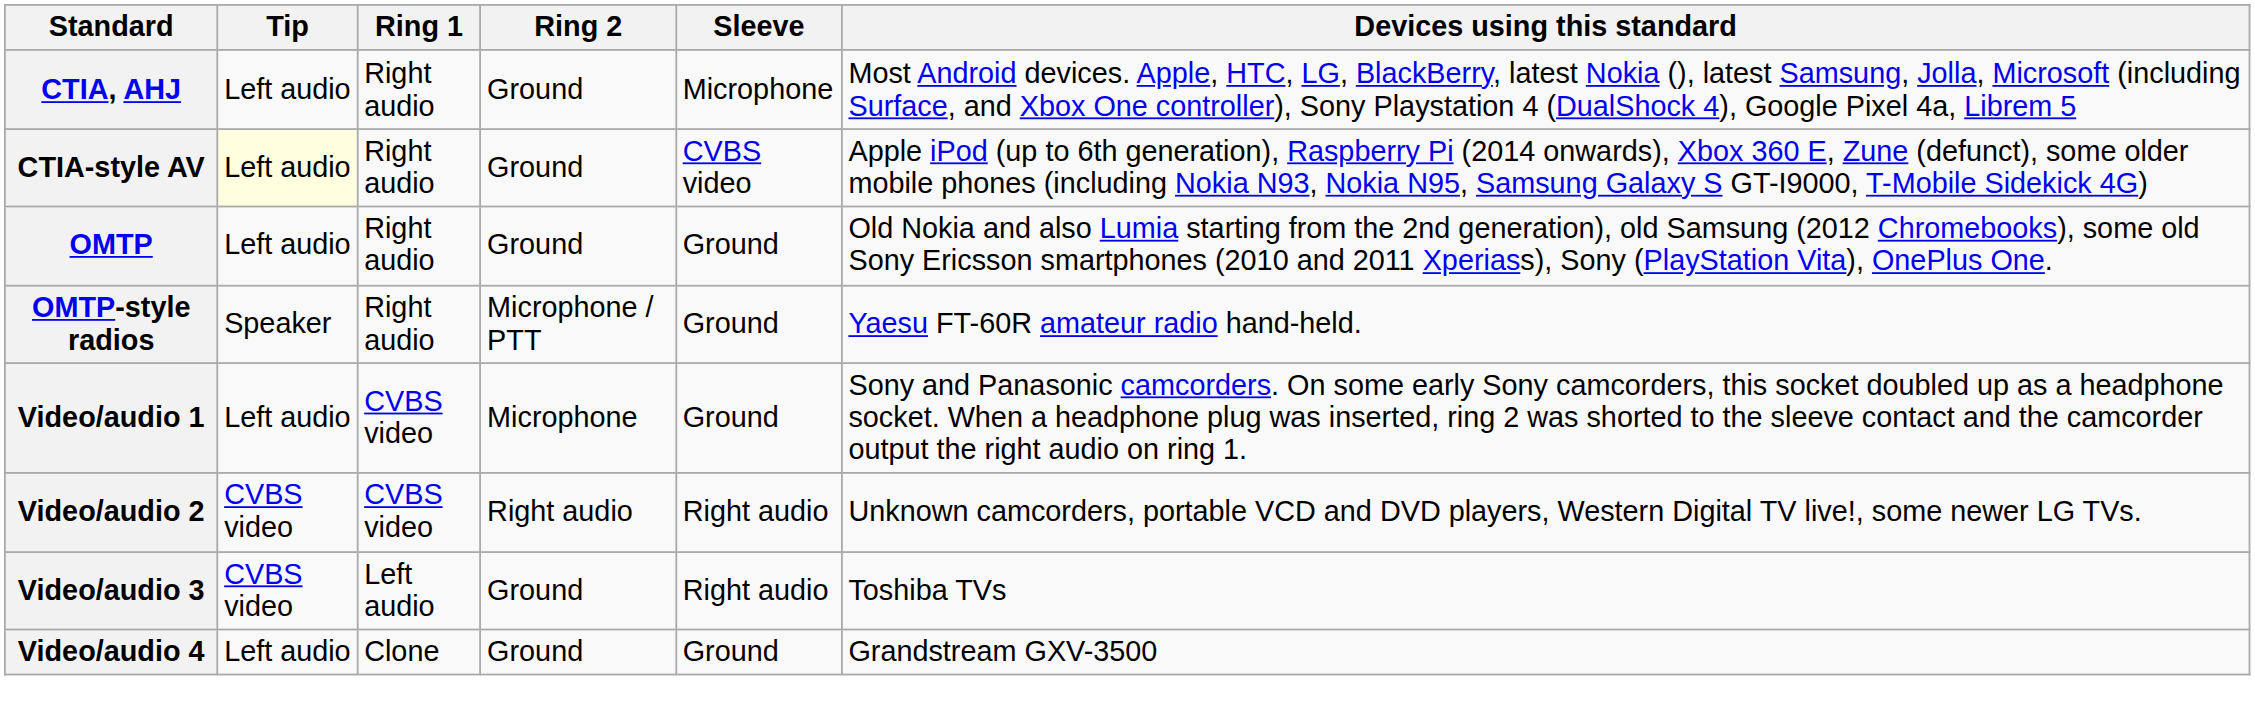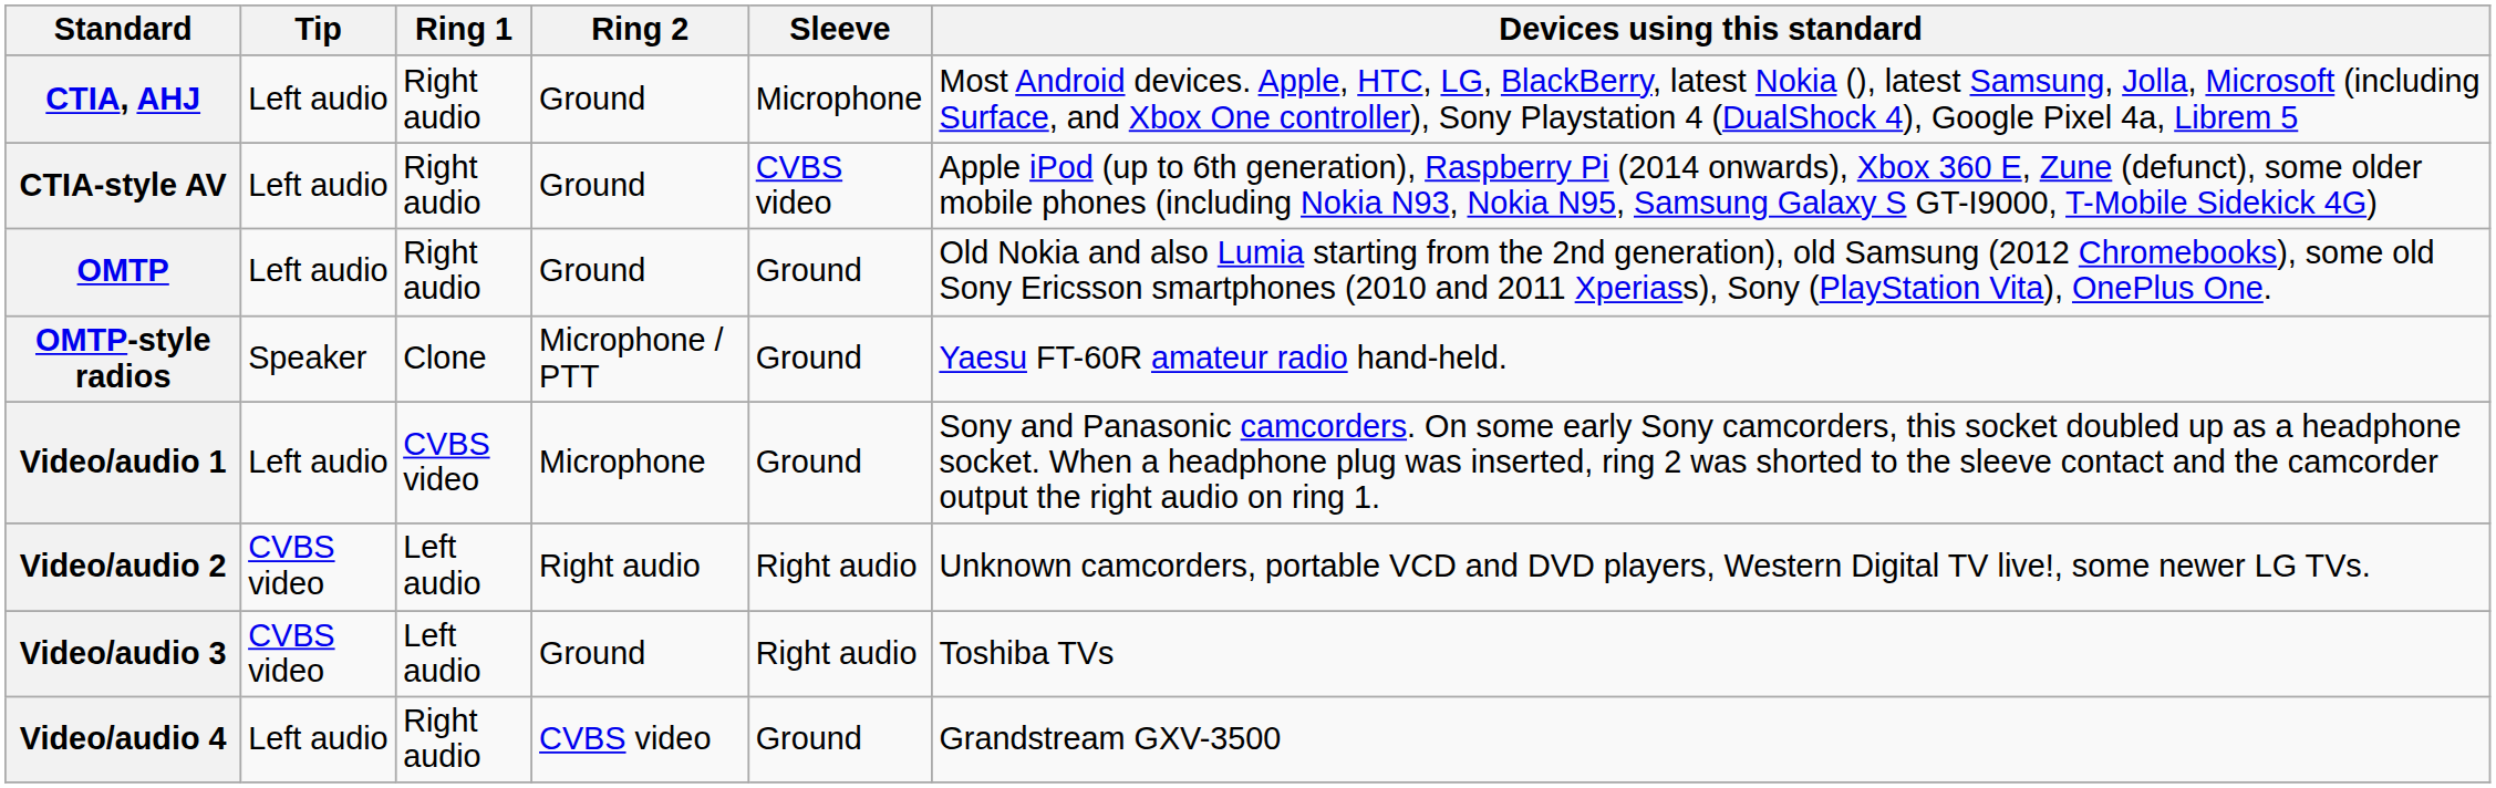CTIA-style AV | Tip: lightyellow background -> no background
OMTP-style radios | Ring 1: Right audio -> Clone
Video/audio 2 | Ring 1: CVBS video -> Left audio
Video/audio 4 | Ring 1: Clone -> Right audio
Video/audio 4 | Ring 2: Ground -> CVBS video
